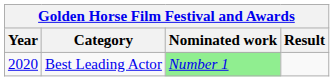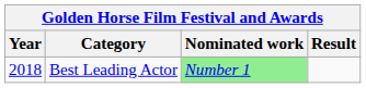Best Leading Actor | Year: 2020 -> 2018
